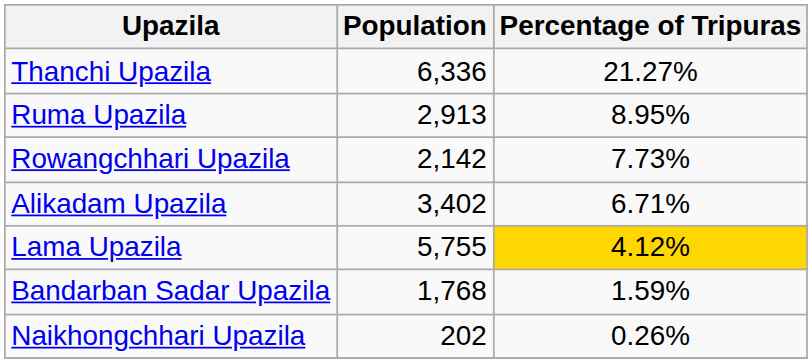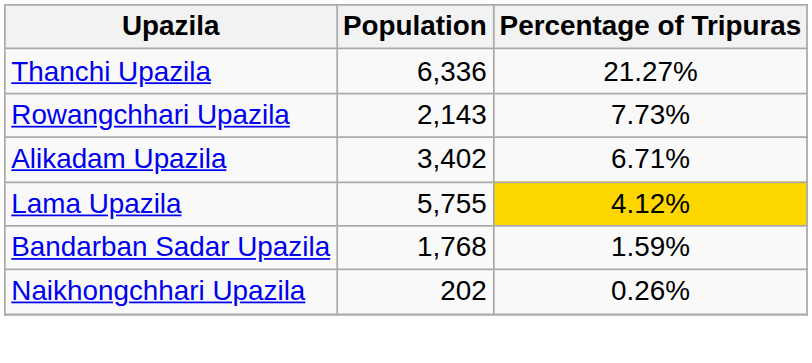- row: Ruma Upazila | 2,913 | 8.95%
Rowangchhari Upazila | Population: 2,142 -> 2,143
